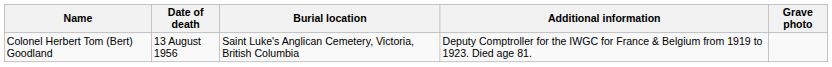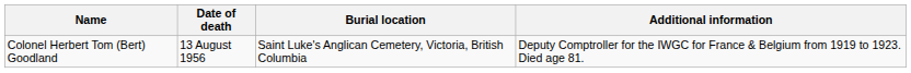- column: Grave photo
